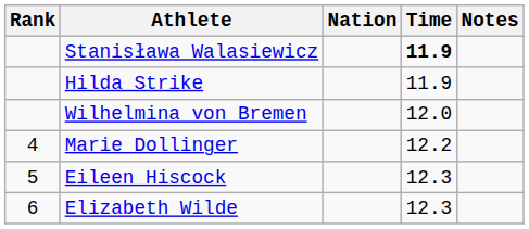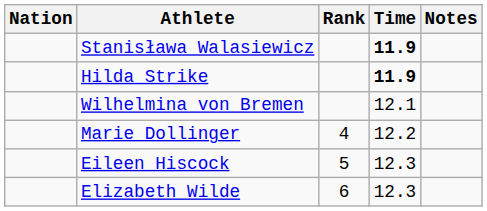columns swapped: Rank <-> Nation
Hilda Strike | Time: normal -> bold
Wilhelmina von Bremen | Time: 12.0 -> 12.1
